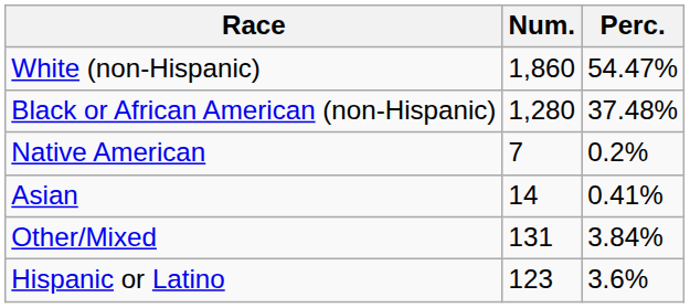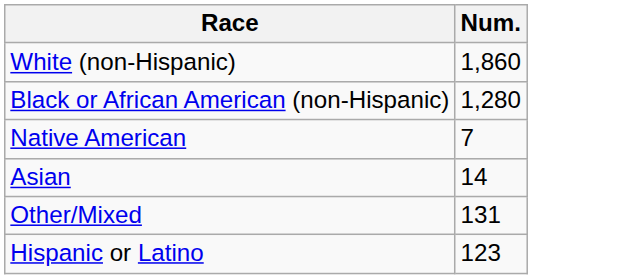- column: Perc. | 54.47% | 37.48% | 0.2% | 0.41% | 3.84% | 3.6%
